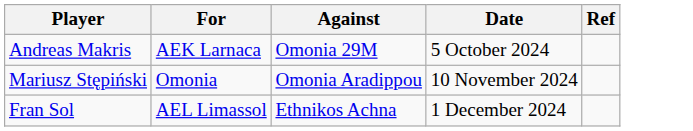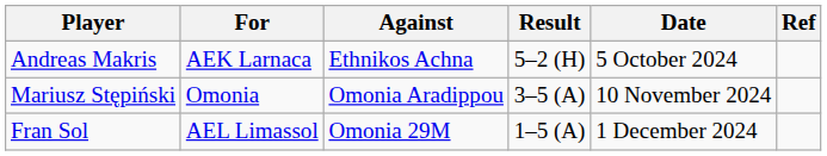+ column: Result | 5–2 (H) | 3–5 (A) | 1–5 (A)
Andreas Makris | Against: Omonia 29M -> Ethnikos Achna
Fran Sol | Against: Ethnikos Achna -> Omonia 29M
